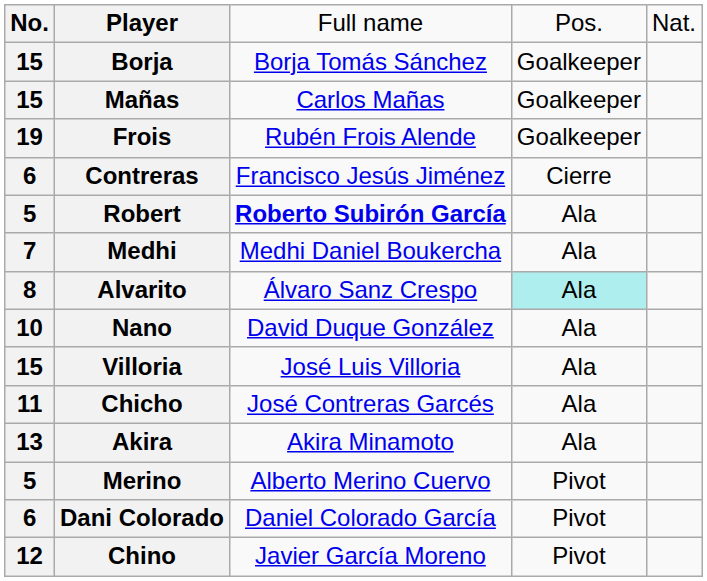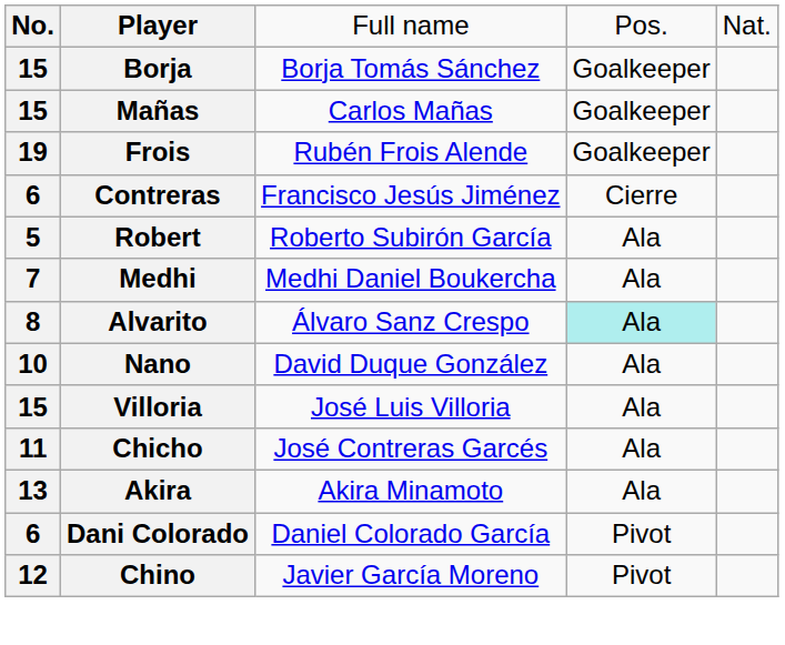Robert | column 3: bold -> normal
- row: 5 | Merino | Alberto Merino Cuervo | Pivot
